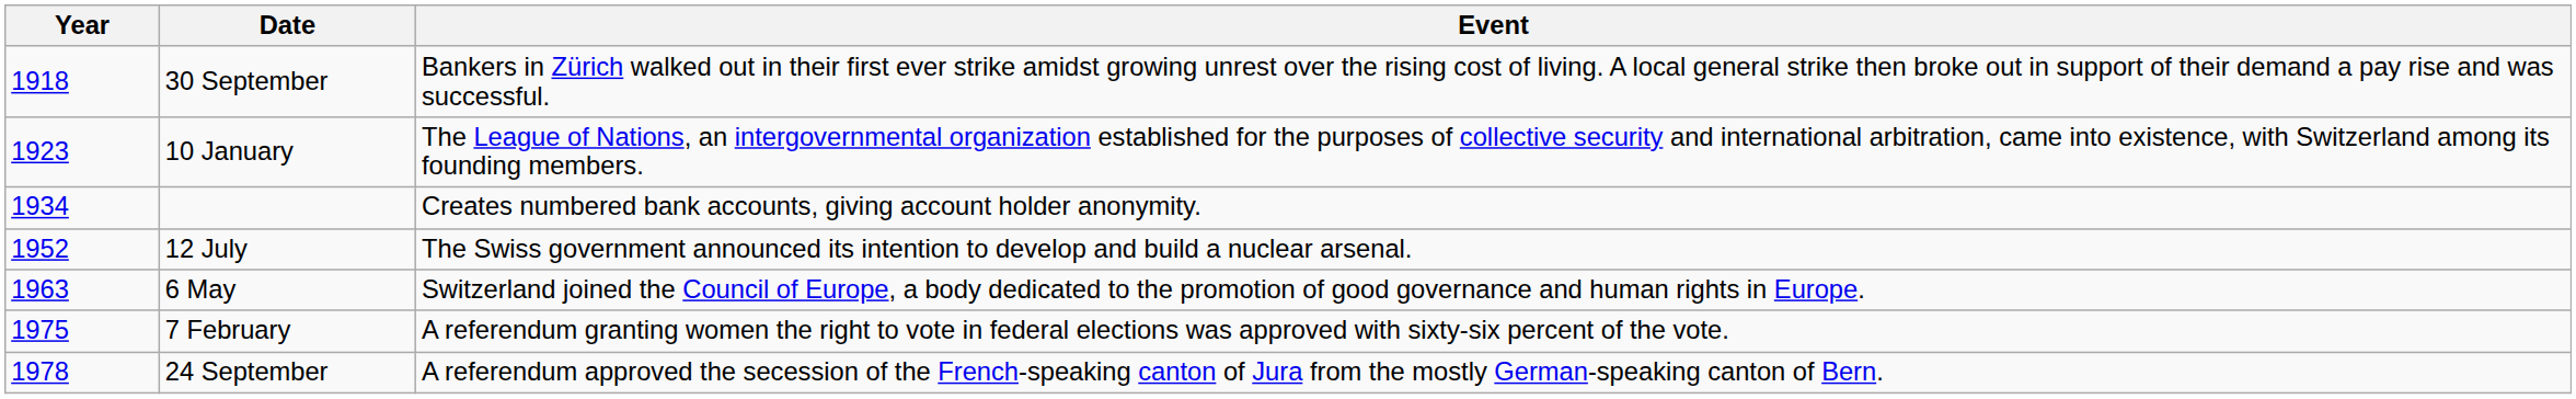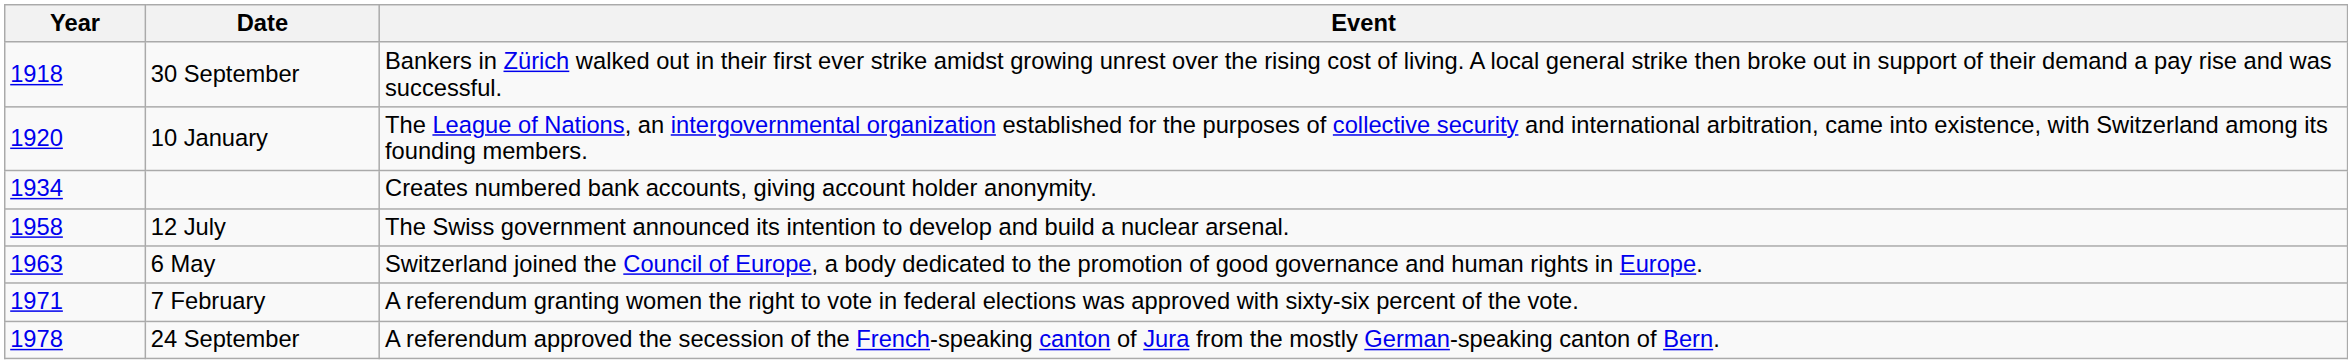10 January | Year: 1923 -> 1920
12 July | Year: 1952 -> 1958
7 February | Year: 1975 -> 1971
